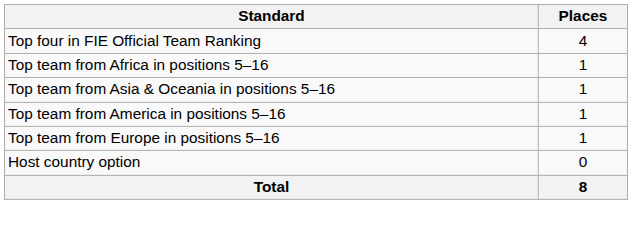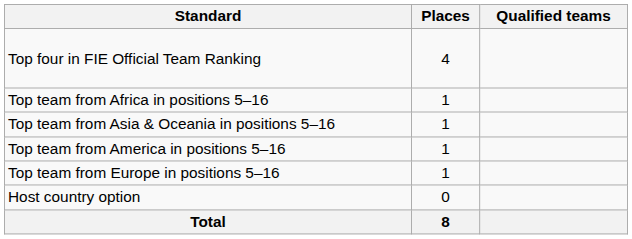+ column: Qualified teams
